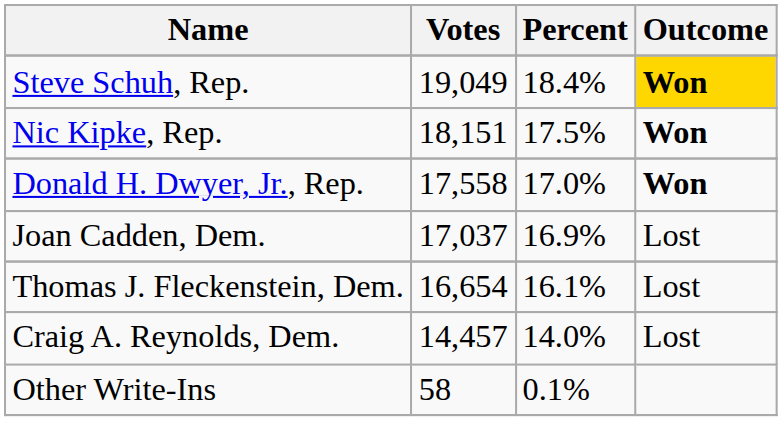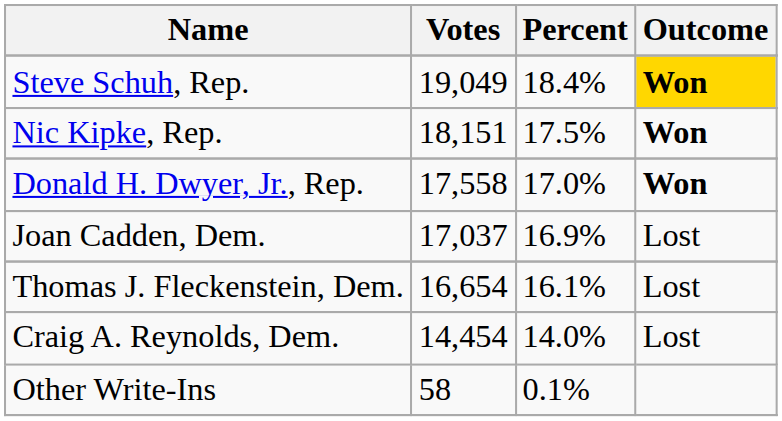Craig A. Reynolds, Dem. | Votes: 14,457 -> 14,454
